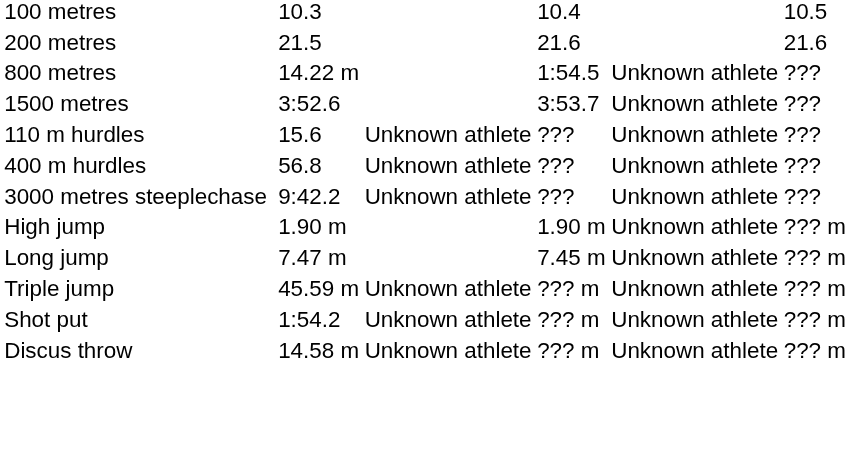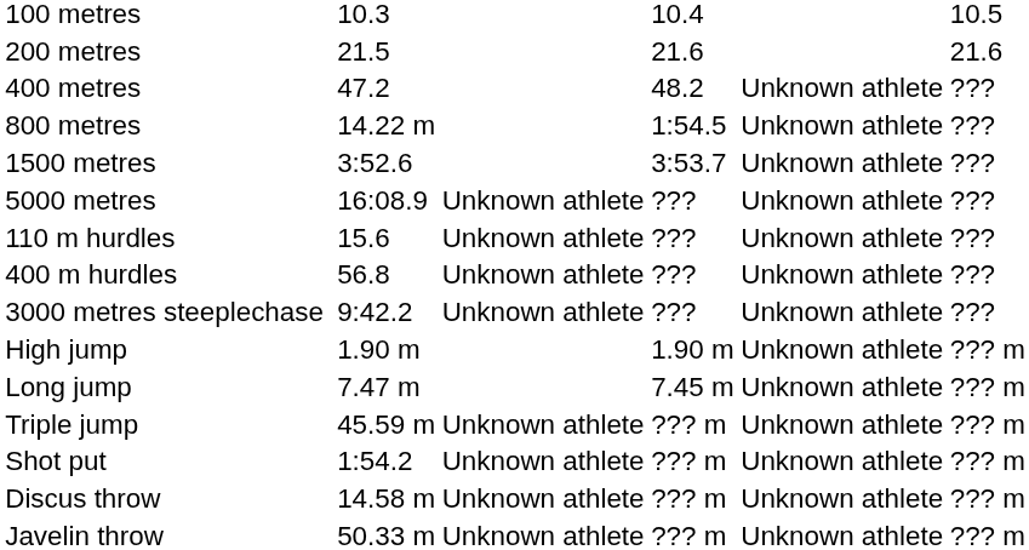+ row: 400 metres | 47.2 | 48.2 | Unknown athlete | ???
+ row: 5000 metres | 16:08.9 | Unknown athlete | ??? | Unknown athlete | ???
+ row: Javelin throw | 50.33 m | Unknown athlete | ??? m | Unknown athlete | ??? m
